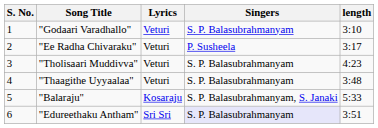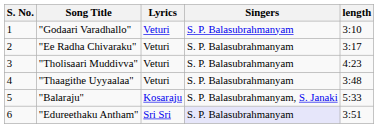"Ee Radha Chivaraku" | Singers: P. Susheela -> S. P. Balasubrahmanyam
